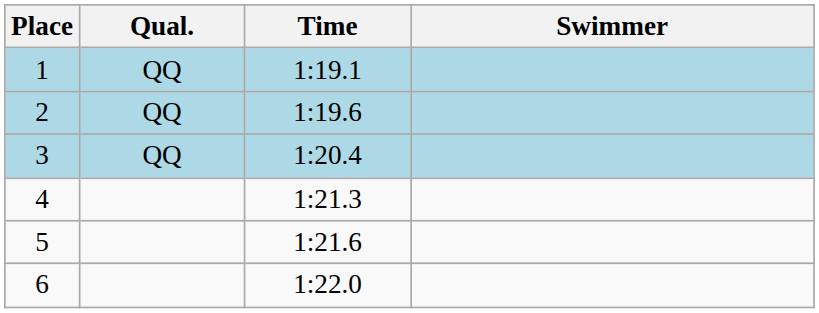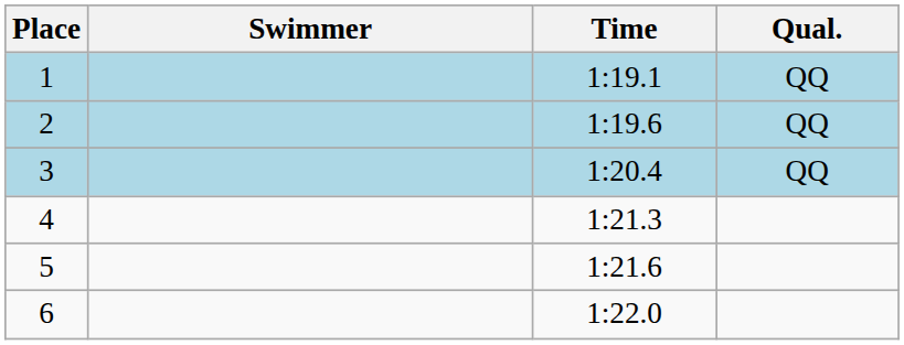columns swapped: Swimmer <-> Qual.
